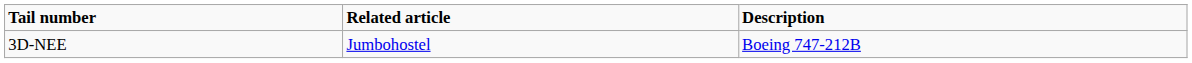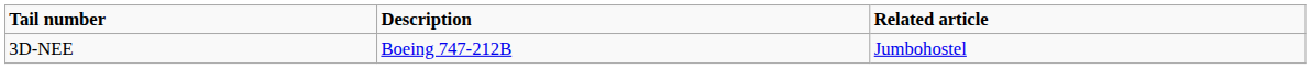columns swapped: Description <-> Related article
